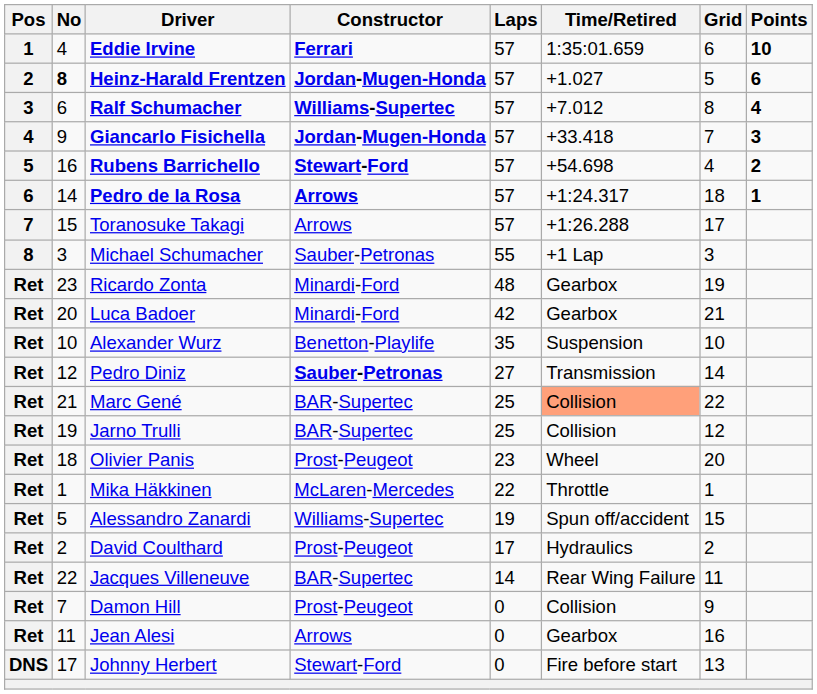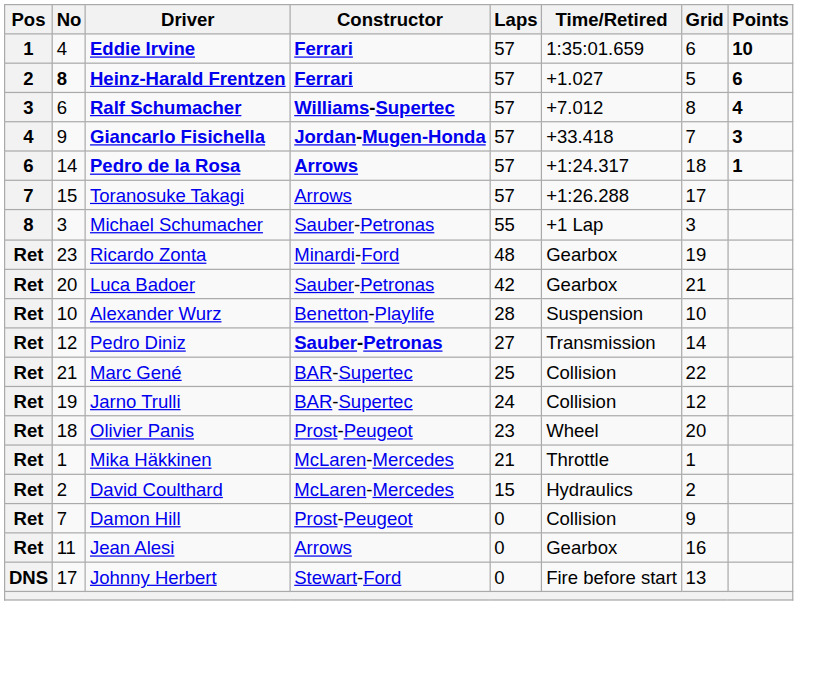Heinz-Harald Frentzen | Constructor: Jordan-Mugen-Honda -> Ferrari
- row: 5 | 16 | Rubens Barrichello | Stewart-Ford | 57 | +54.698 | 4 | 2
Luca Badoer | Constructor: Minardi-Ford -> Sauber-Petronas
Alexander Wurz | Laps: 35 -> 28
Marc Gené | Time/Retired: lightsalmon background -> no background
Jarno Trulli | Laps: 25 -> 24
Mika Häkkinen | Laps: 22 -> 21
- row: Ret | 5 | Alessandro Zanardi | Williams-Supertec | 19 | Spun off/accident | 15
David Coulthard | Constructor: Prost-Peugeot -> McLaren-Mercedes
David Coulthard | Laps: 17 -> 15
- row: Ret | 22 | Jacques Villeneuve | BAR-Supertec | 14 | Rear Wing Failure | 11
